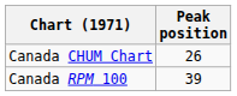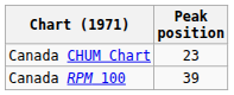Canada CHUM Chart | Peak position: 26 -> 23
